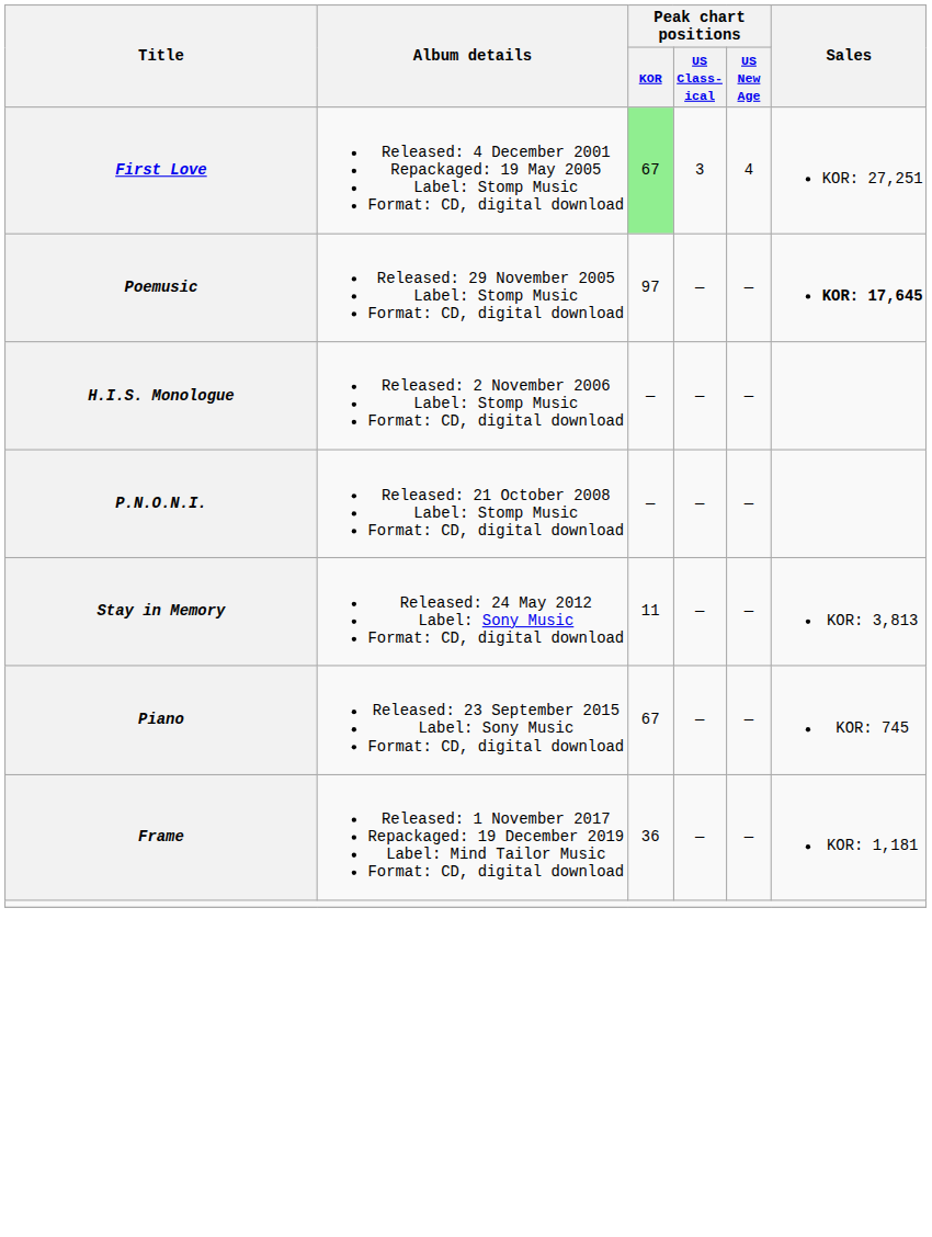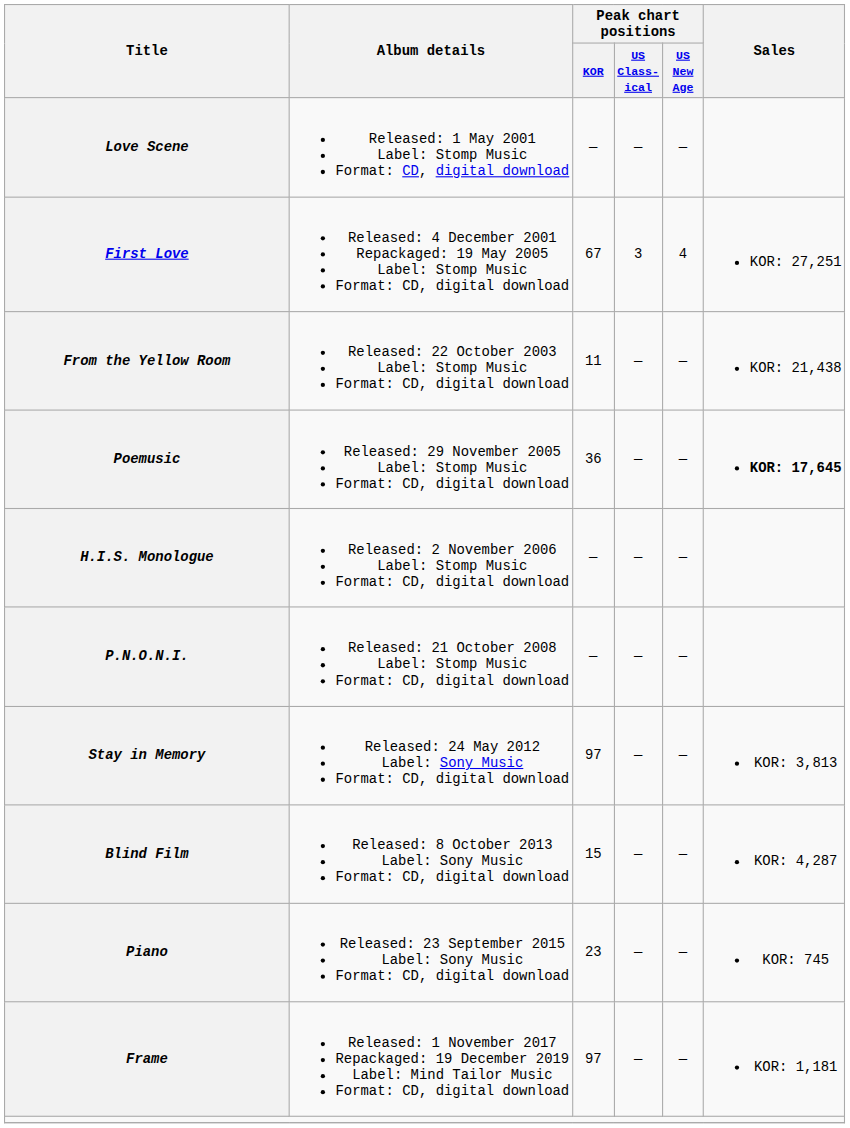+ row: Love Scene | Released: 1 May 2001 Label: Stomp Music Format: CD, digital download | — | — | —
First Love | Peak chart positions / KOR: lightgreen background -> no background
+ row: From the Yellow Room | Released: 22 October 2003 Label: Stomp Music Format: CD, digital download | 11 | — | — | KOR: 21,438
Poemusic | Peak chart positions / KOR: 97 -> 36
Stay in Memory | Peak chart positions / KOR: 11 -> 97
+ row: Blind Film | Released: 8 October 2013 Label: Sony Music Format: CD, digital download | 15 | — | — | KOR: 4,287
Piano | Peak chart positions / KOR: 67 -> 23
Frame | Peak chart positions / KOR: 36 -> 97
